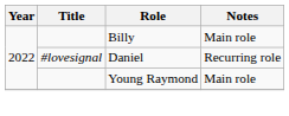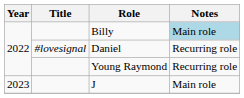Billy | Notes: no background -> lightblue background
Young Raymond | Notes: Main role -> Recurring role
+ row: 2023 | J | Main role
